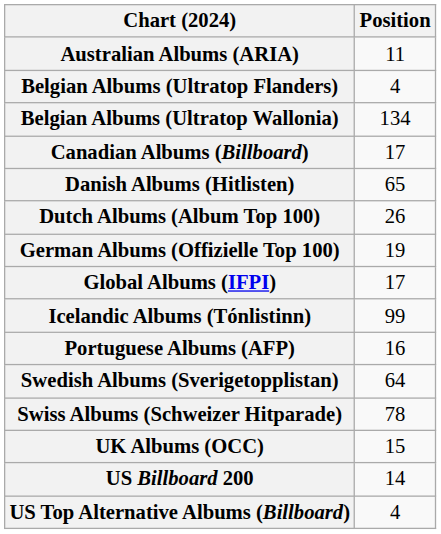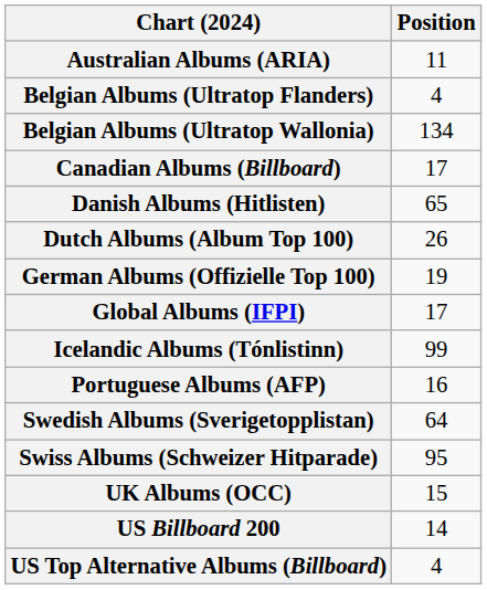Swiss Albums (Schweizer Hitparade) | Position: 78 -> 95
